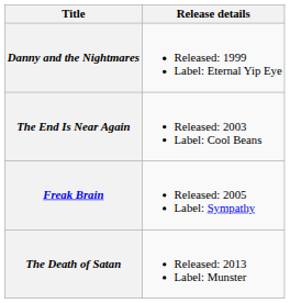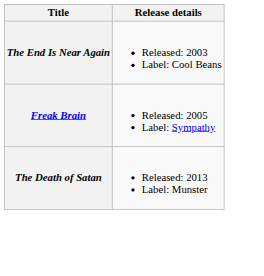- row: Danny and the Nightmares | Released: 1999 Label: Eternal Yip Eye
